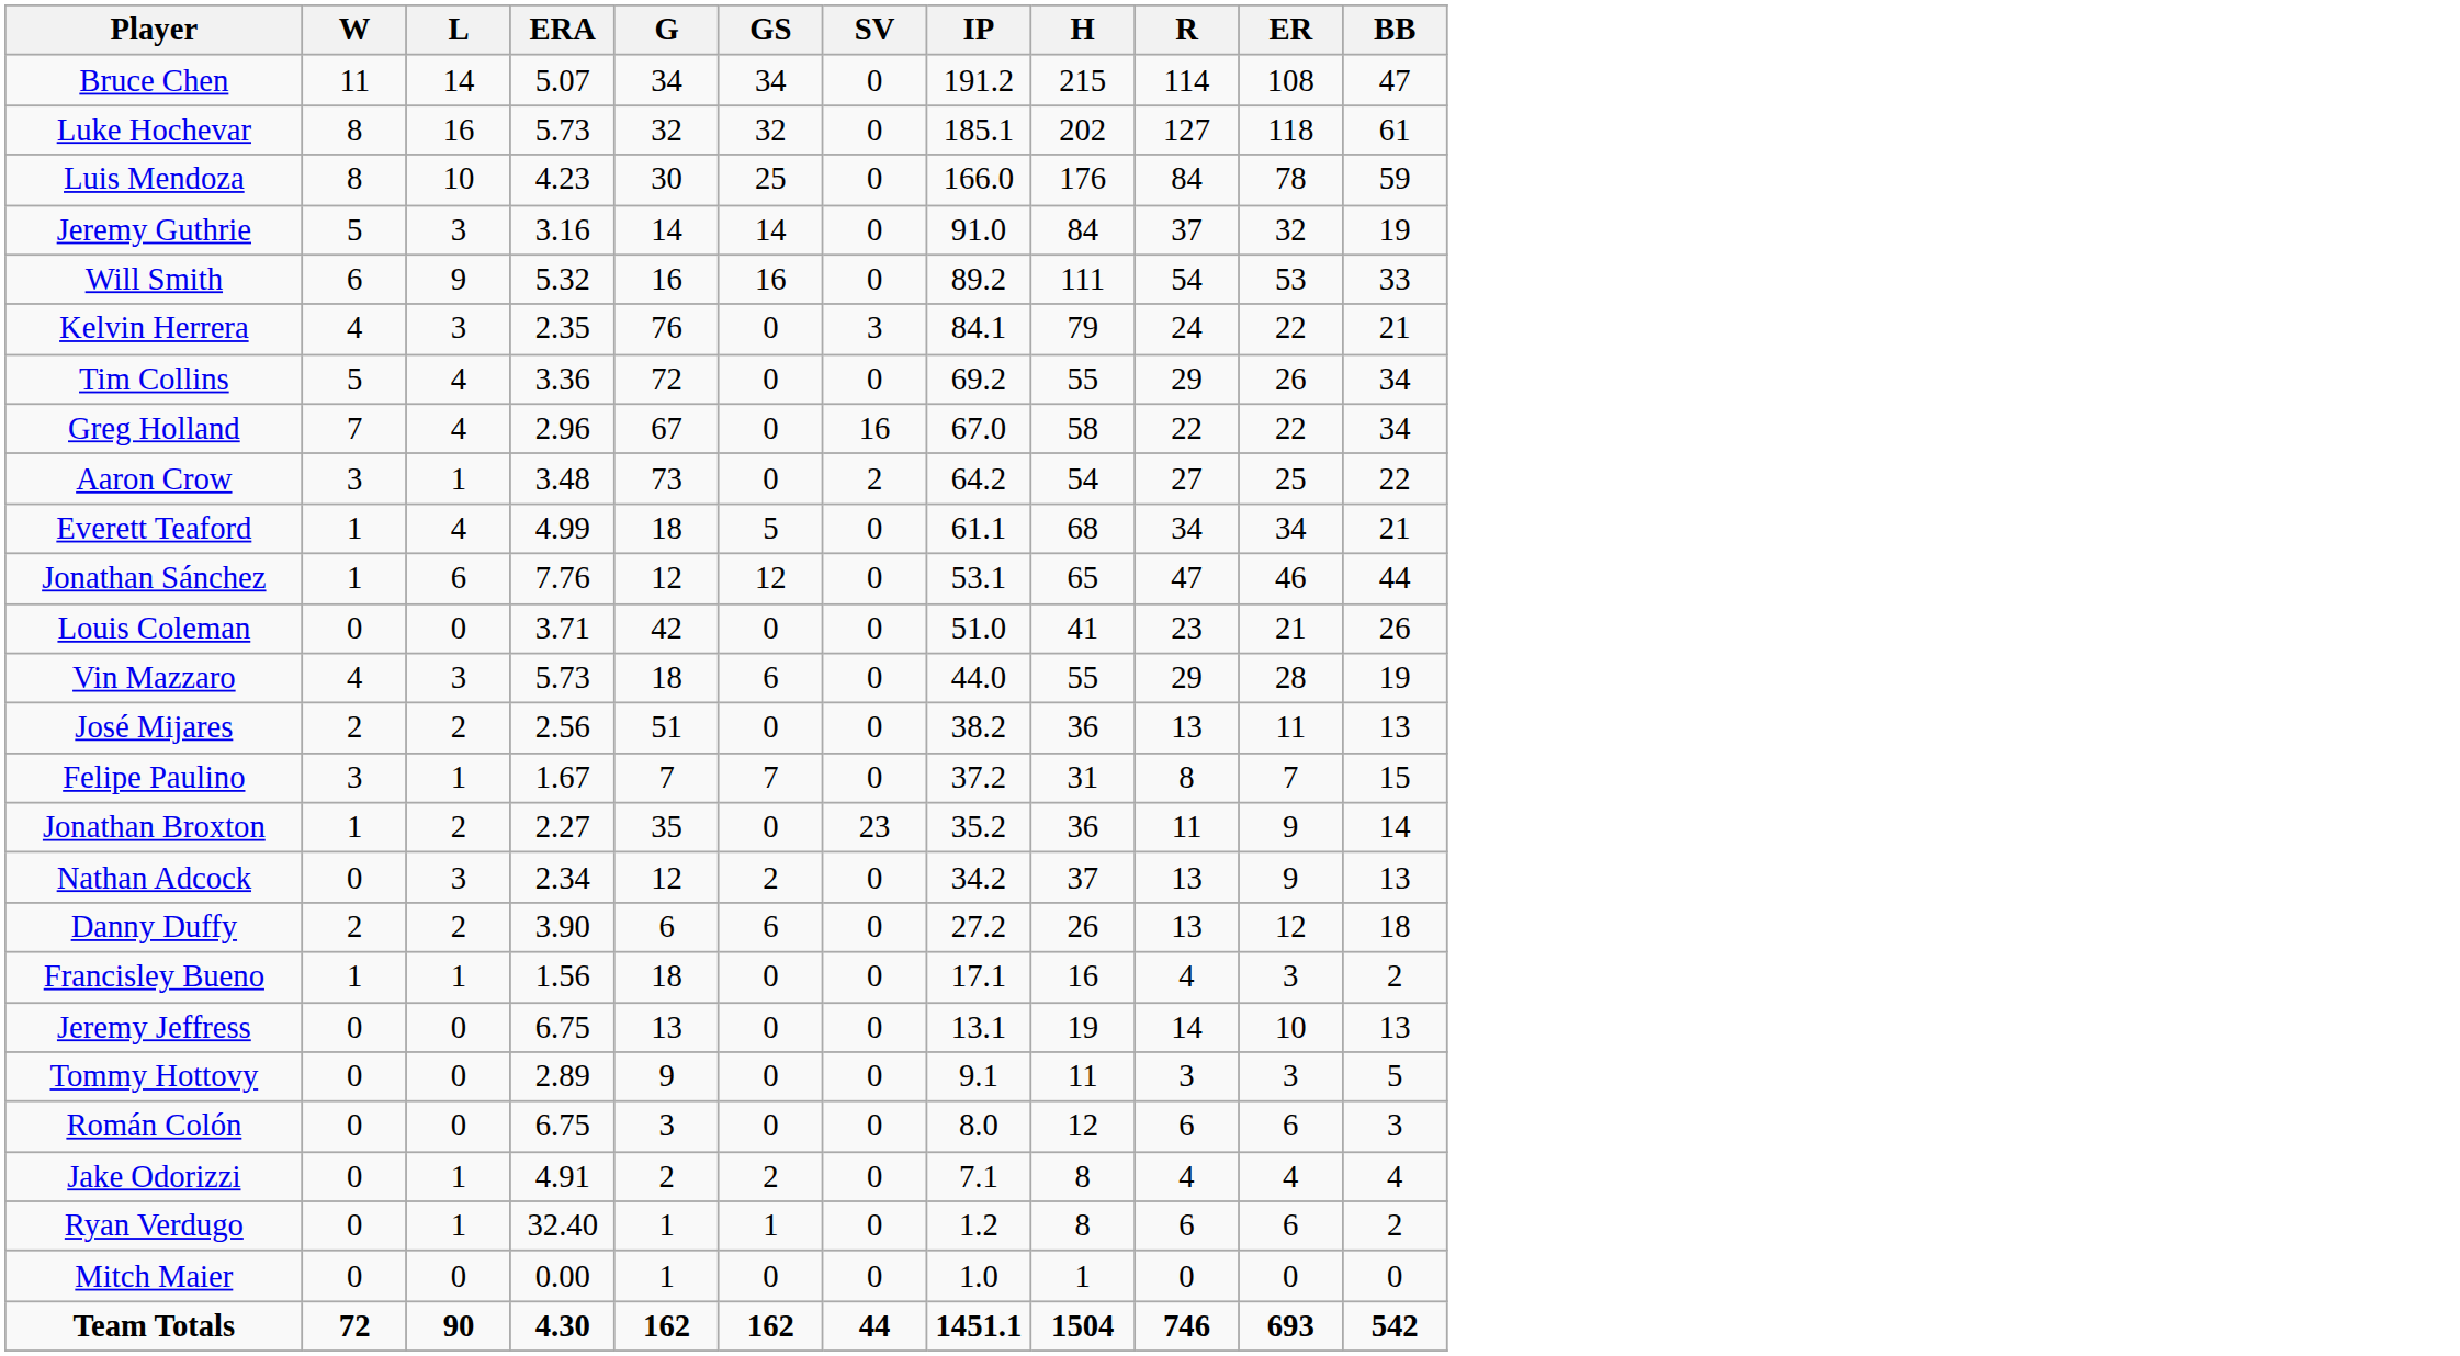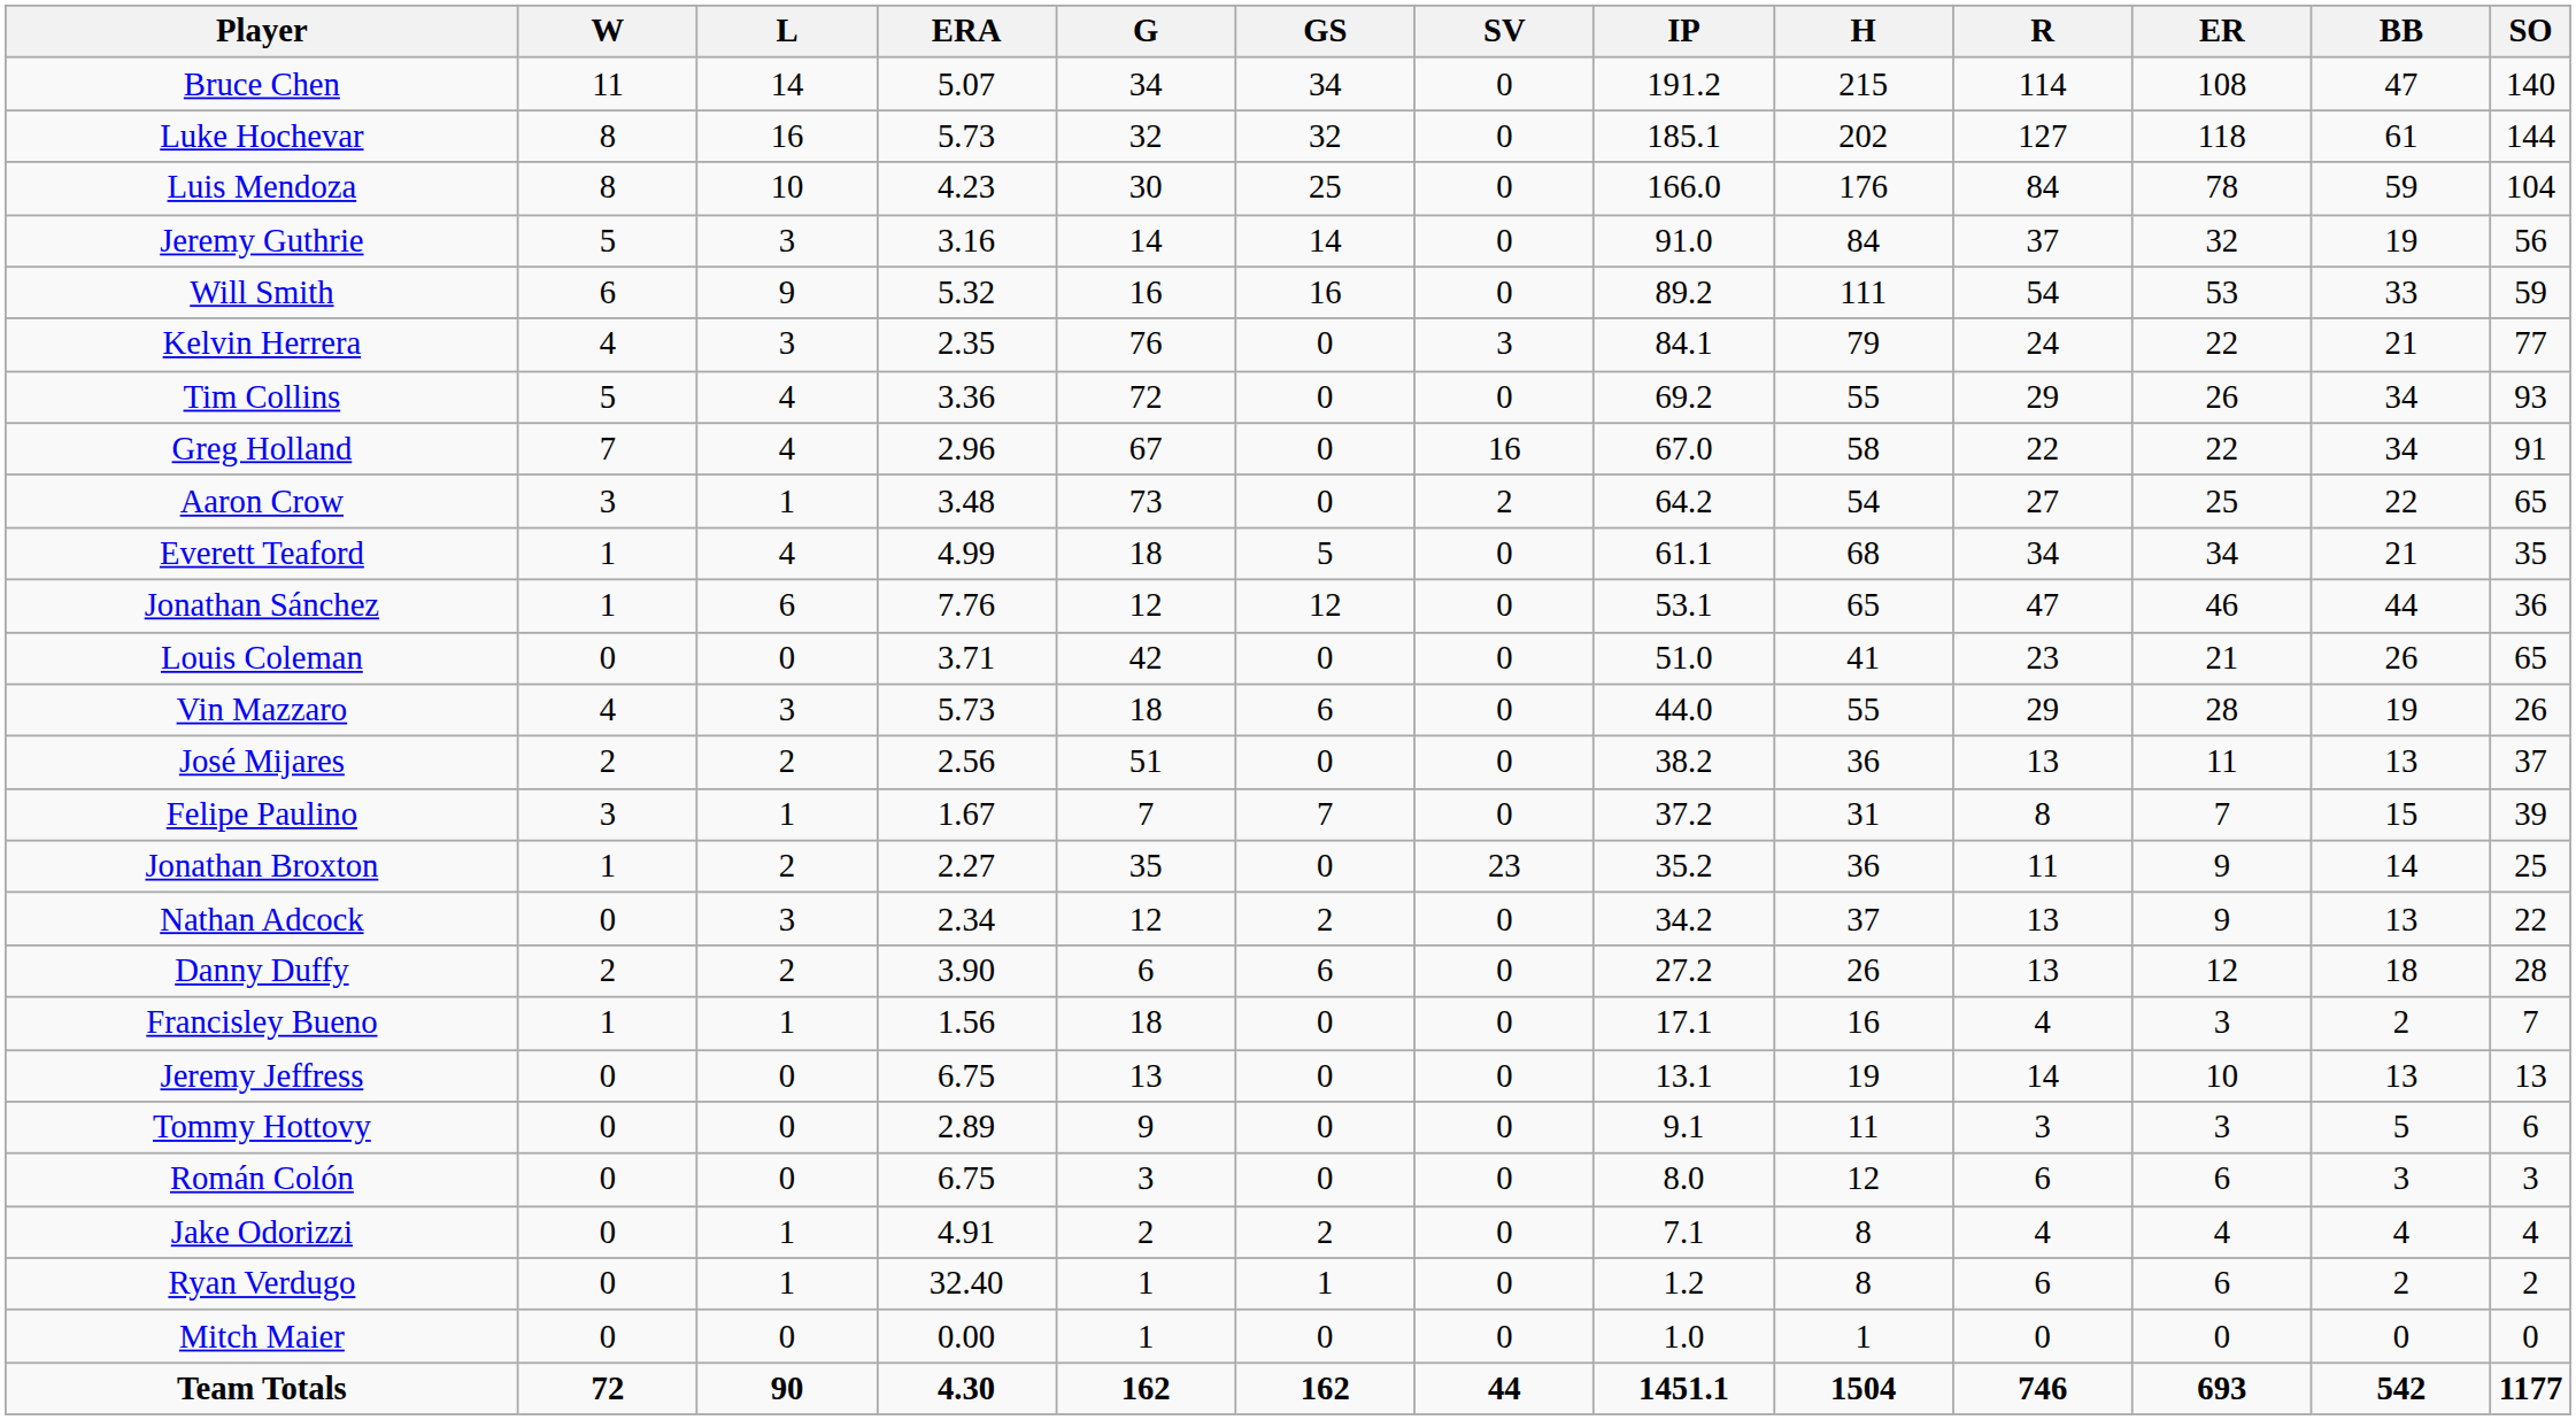+ column: SO | 140 | 144 | 104 | 56 | 59 | 77 | 93 | 91 | 65 | 35 | 36 | 65 | 26 | 37 | 39 | 25 | 22 | 28 | 7 | 13 | 6 | 3 | 4 | 2 | 0 | 1177
